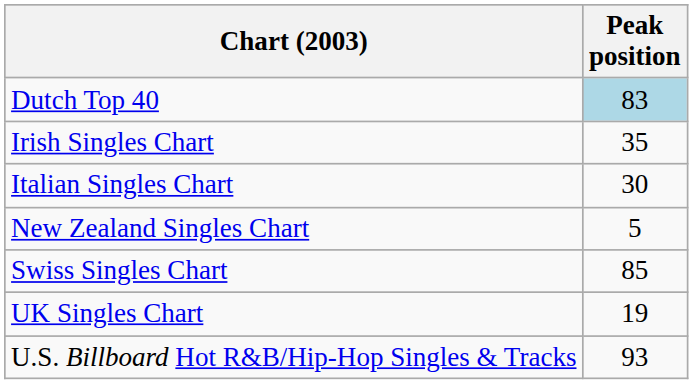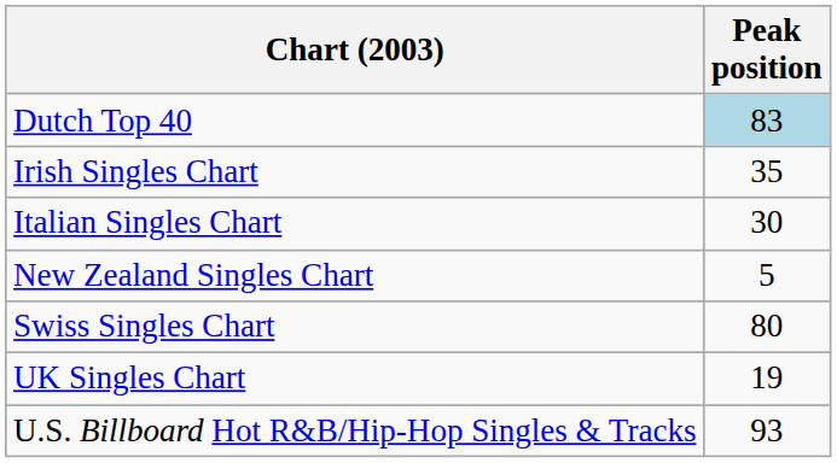Swiss Singles Chart | Peak position: 85 -> 80
